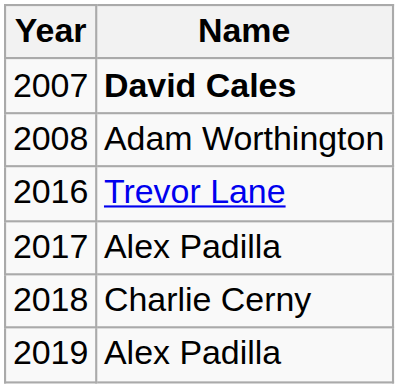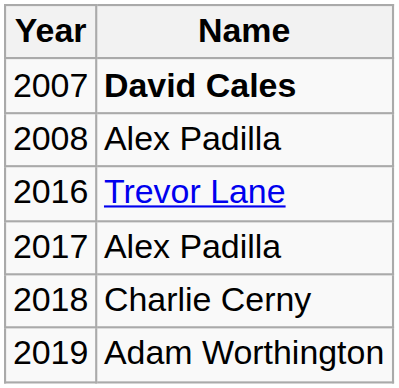2008 | Name: Adam Worthington -> Alex Padilla
2019 | Name: Alex Padilla -> Adam Worthington
